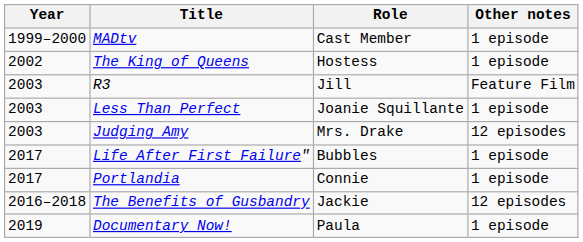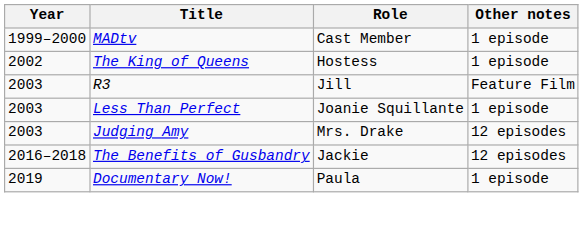- row: 2017 | Life After First Failure" | Bubbles | 1 episode
- row: 2017 | Portlandia | Connie | 1 episode
